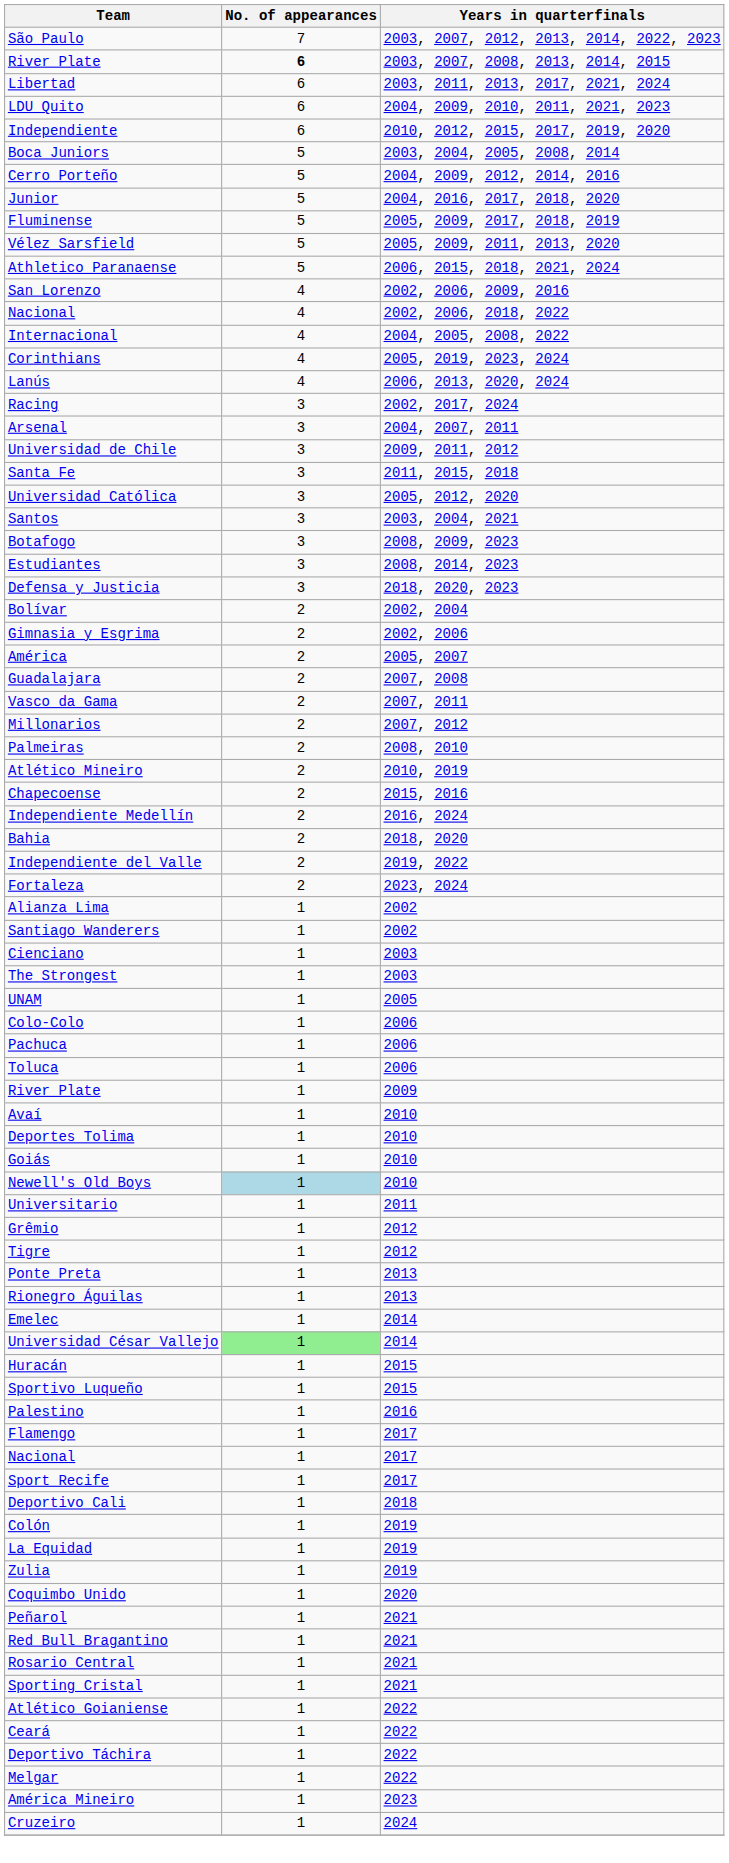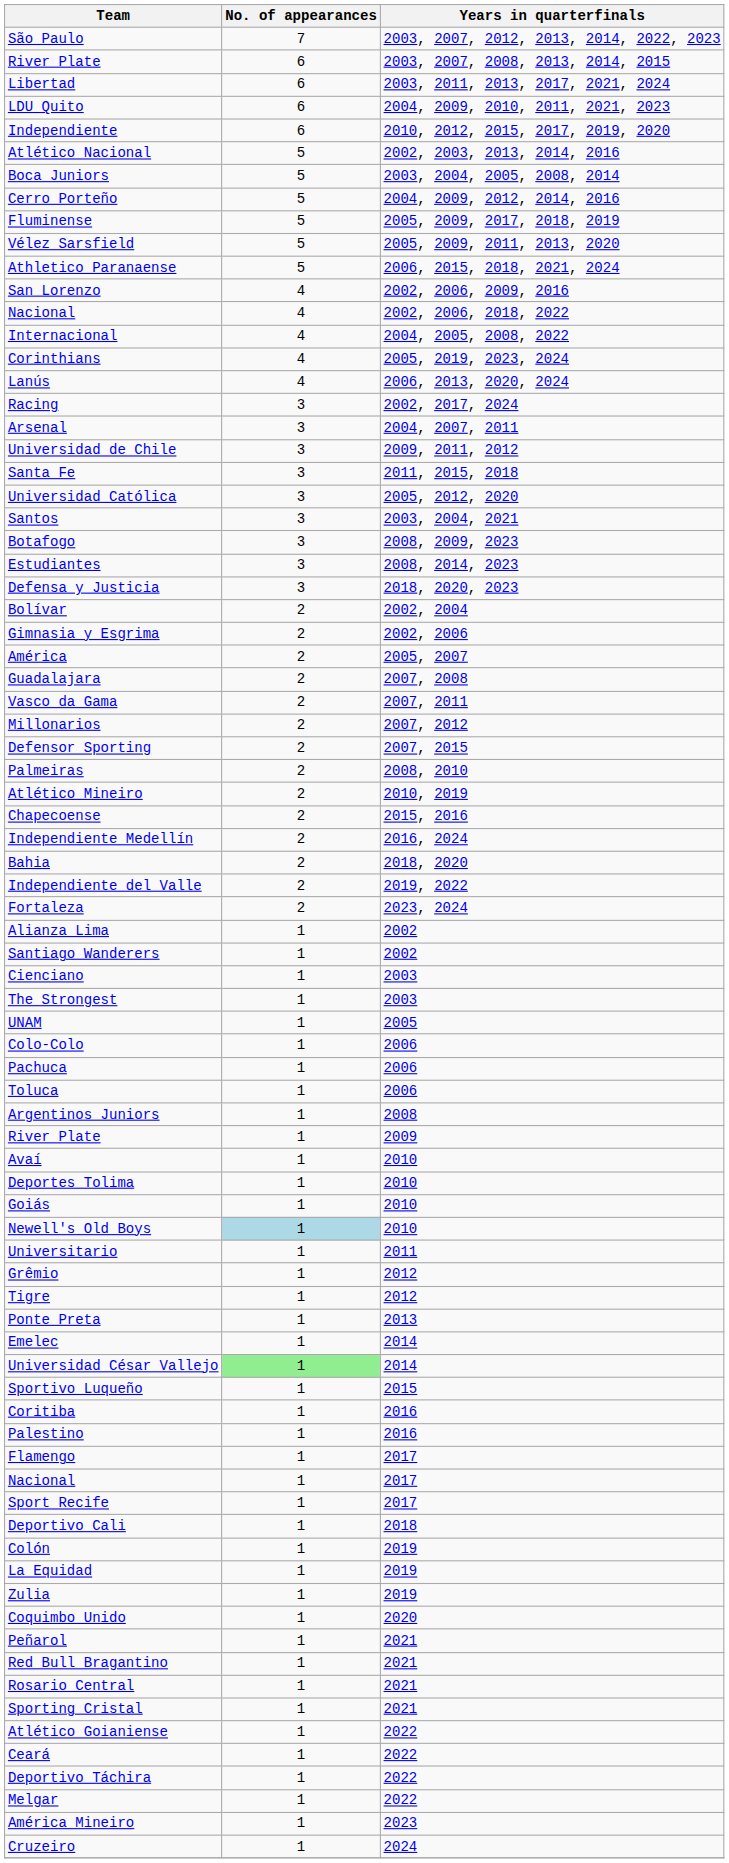River Plate / 2003, 2007, 2008, 2013, 2014, 2015 | No. of appearances: bold -> normal
+ row: Atlético Nacional | 5 | 2002, 2003, 2013, 2014, 2016
- row: Junior | 5 | 2004, 2016, 2017, 2018, 2020
+ row: Defensor Sporting | 2 | 2007, 2015
+ row: Argentinos Juniors | 1 | 2008
- row: Rionegro Águilas | 1 | 2013
- row: Huracán | 1 | 2015
+ row: Coritiba | 1 | 2016
